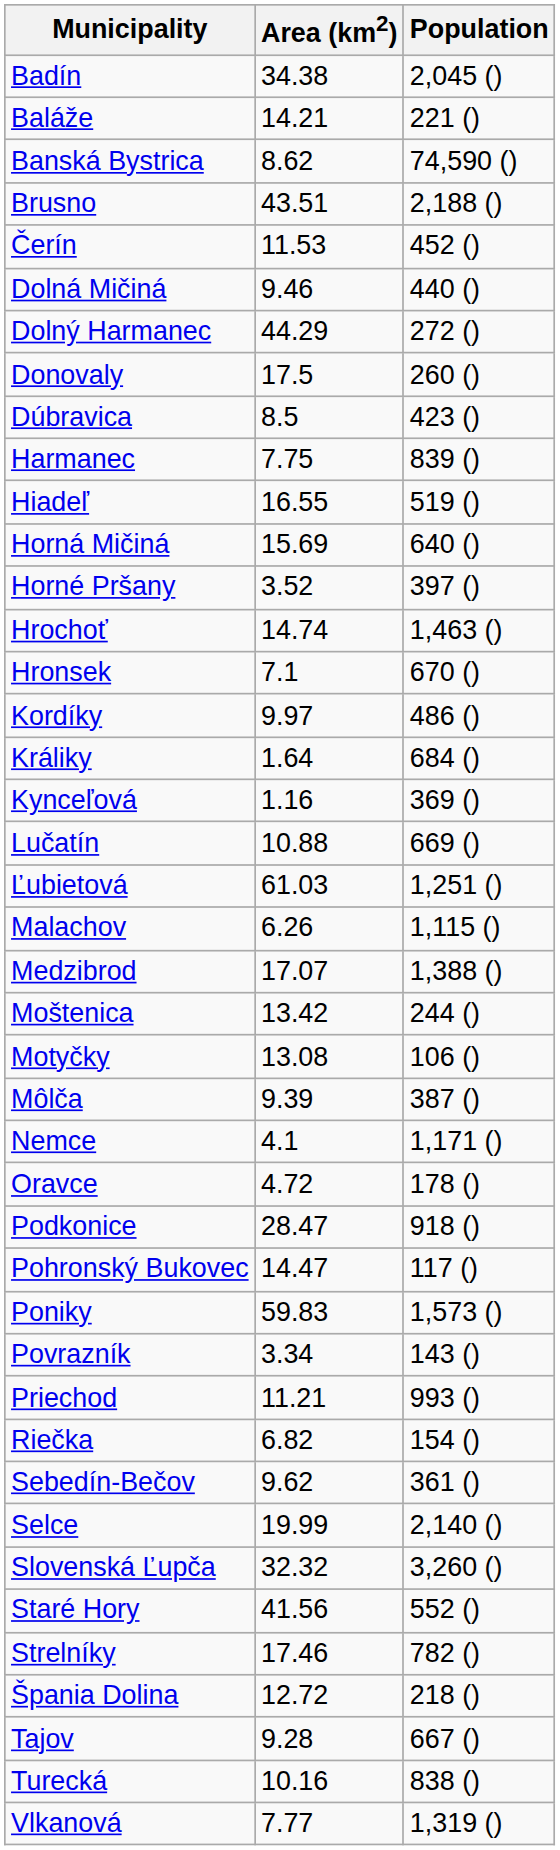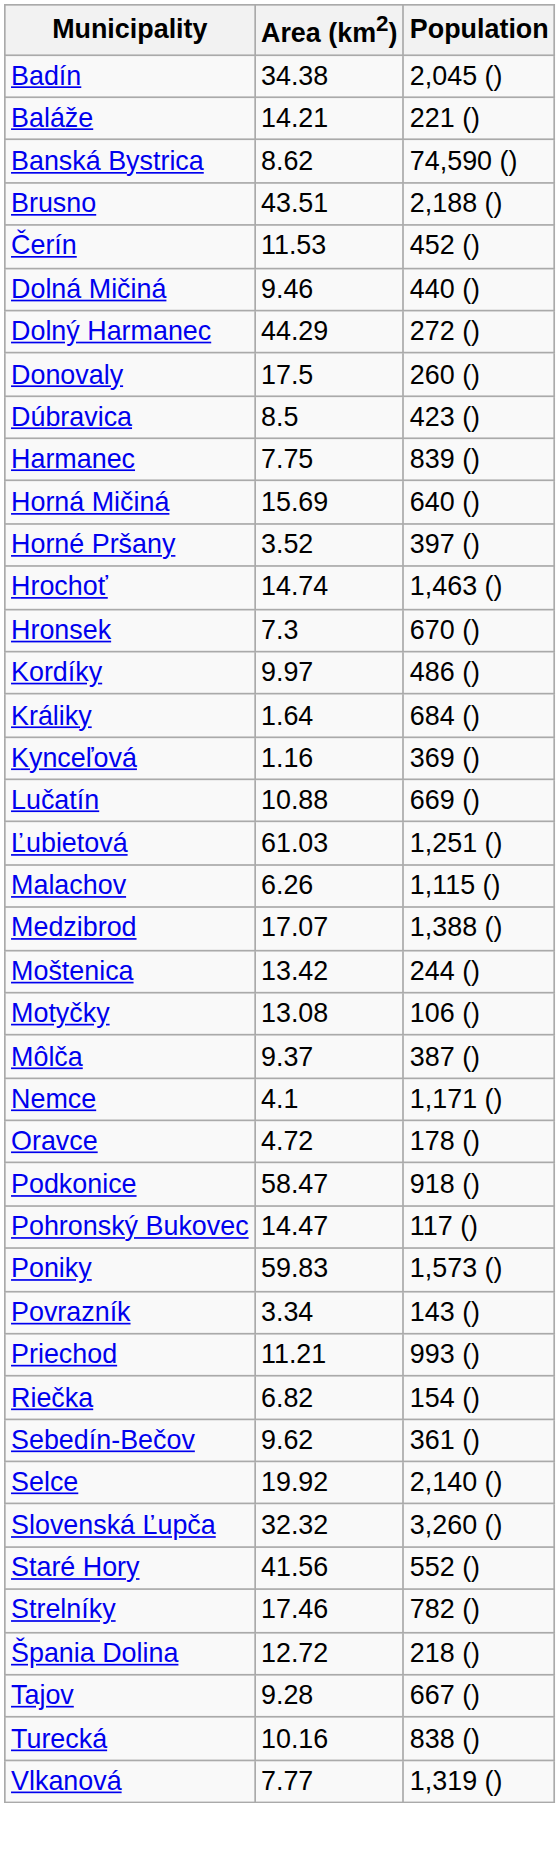- row: Hiadeľ | 16.55 | 519 ()
Hronsek | Area (km2): 7.1 -> 7.3
Môlča | Area (km2): 9.39 -> 9.37
Podkonice | Area (km2): 28.47 -> 58.47
Selce | Area (km2): 19.99 -> 19.92
